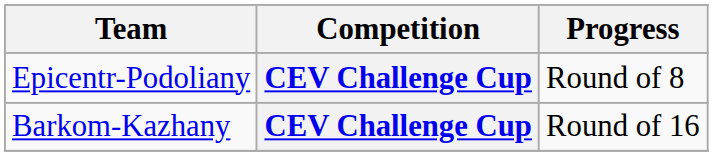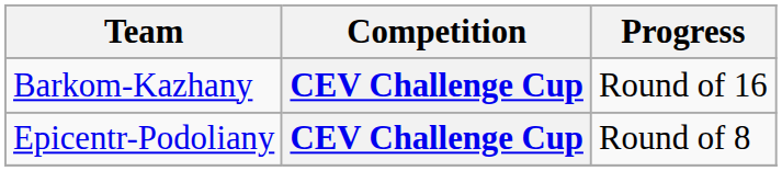rows swapped: Barkom-Kazhany <-> Epicentr-Podoliany
